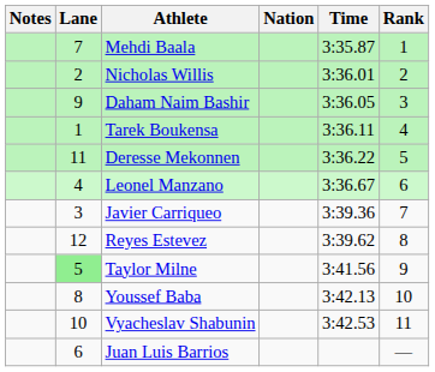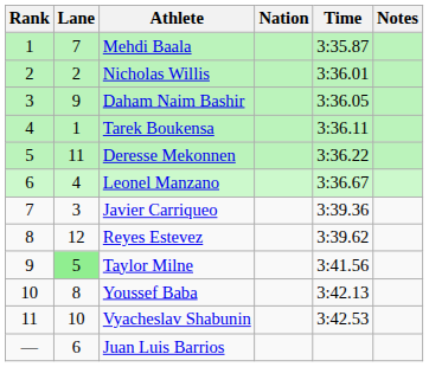columns swapped: Rank <-> Notes
